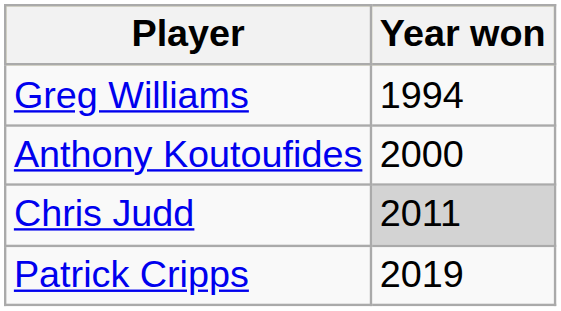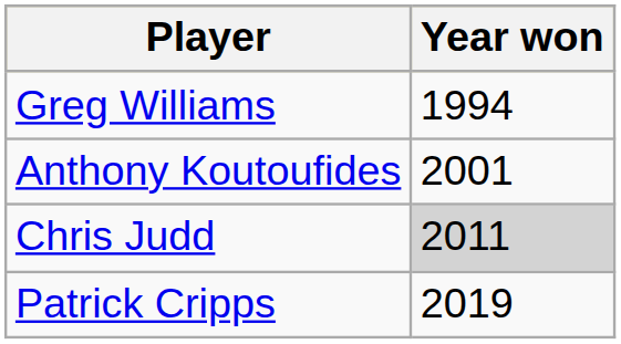Anthony Koutoufides | Year won: 2000 -> 2001
